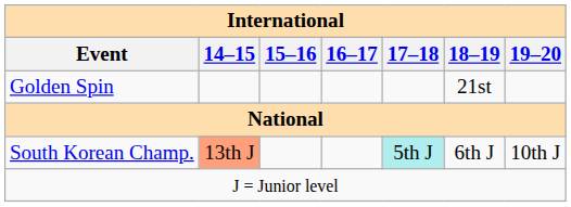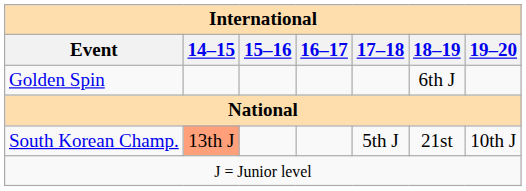Golden Spin | 18–19: 21st -> 6th J
South Korean Champ. | 17–18: paleturquoise background -> no background
South Korean Champ. | 18–19: 6th J -> 21st
